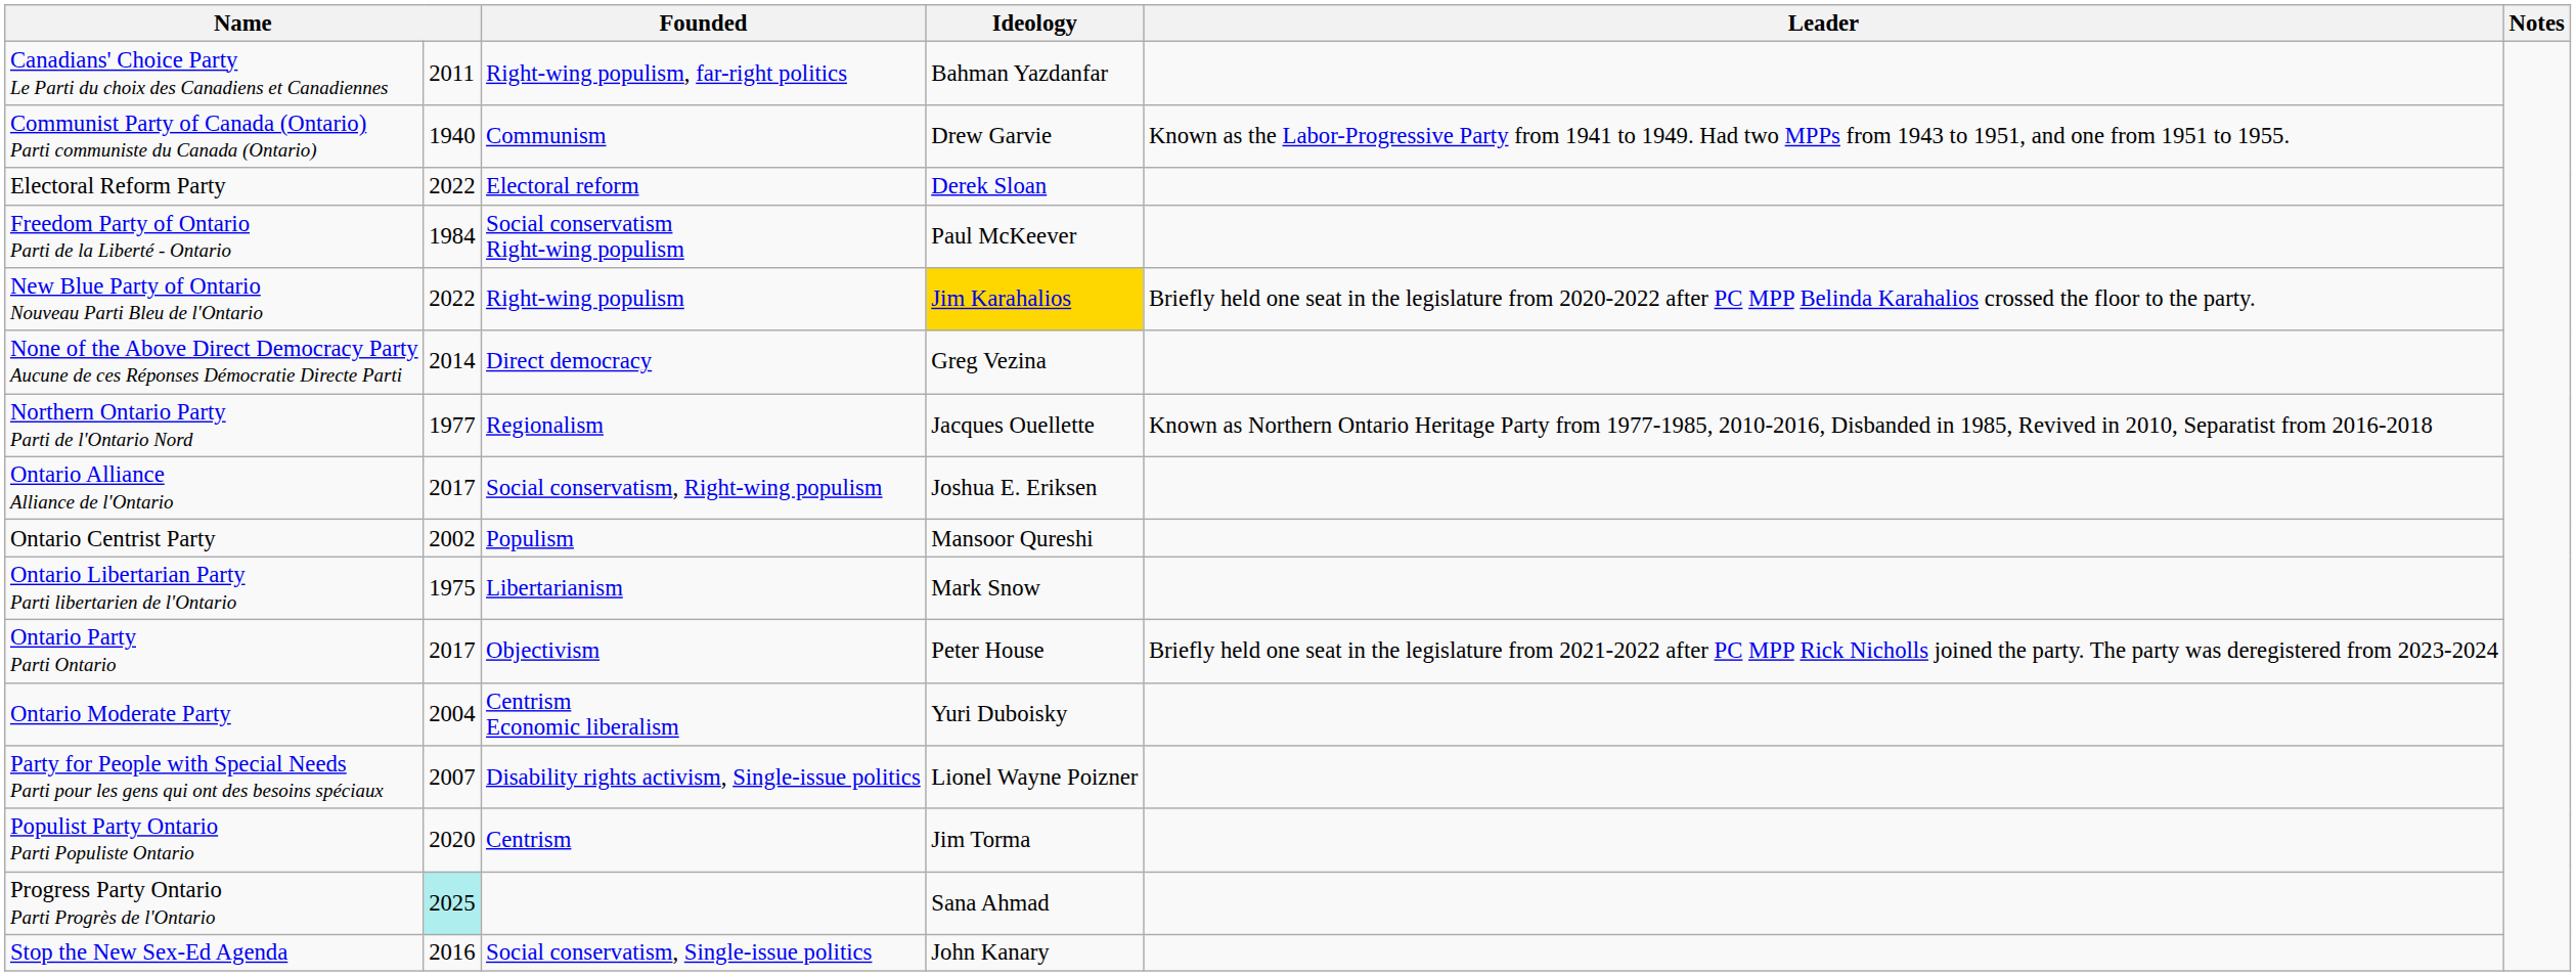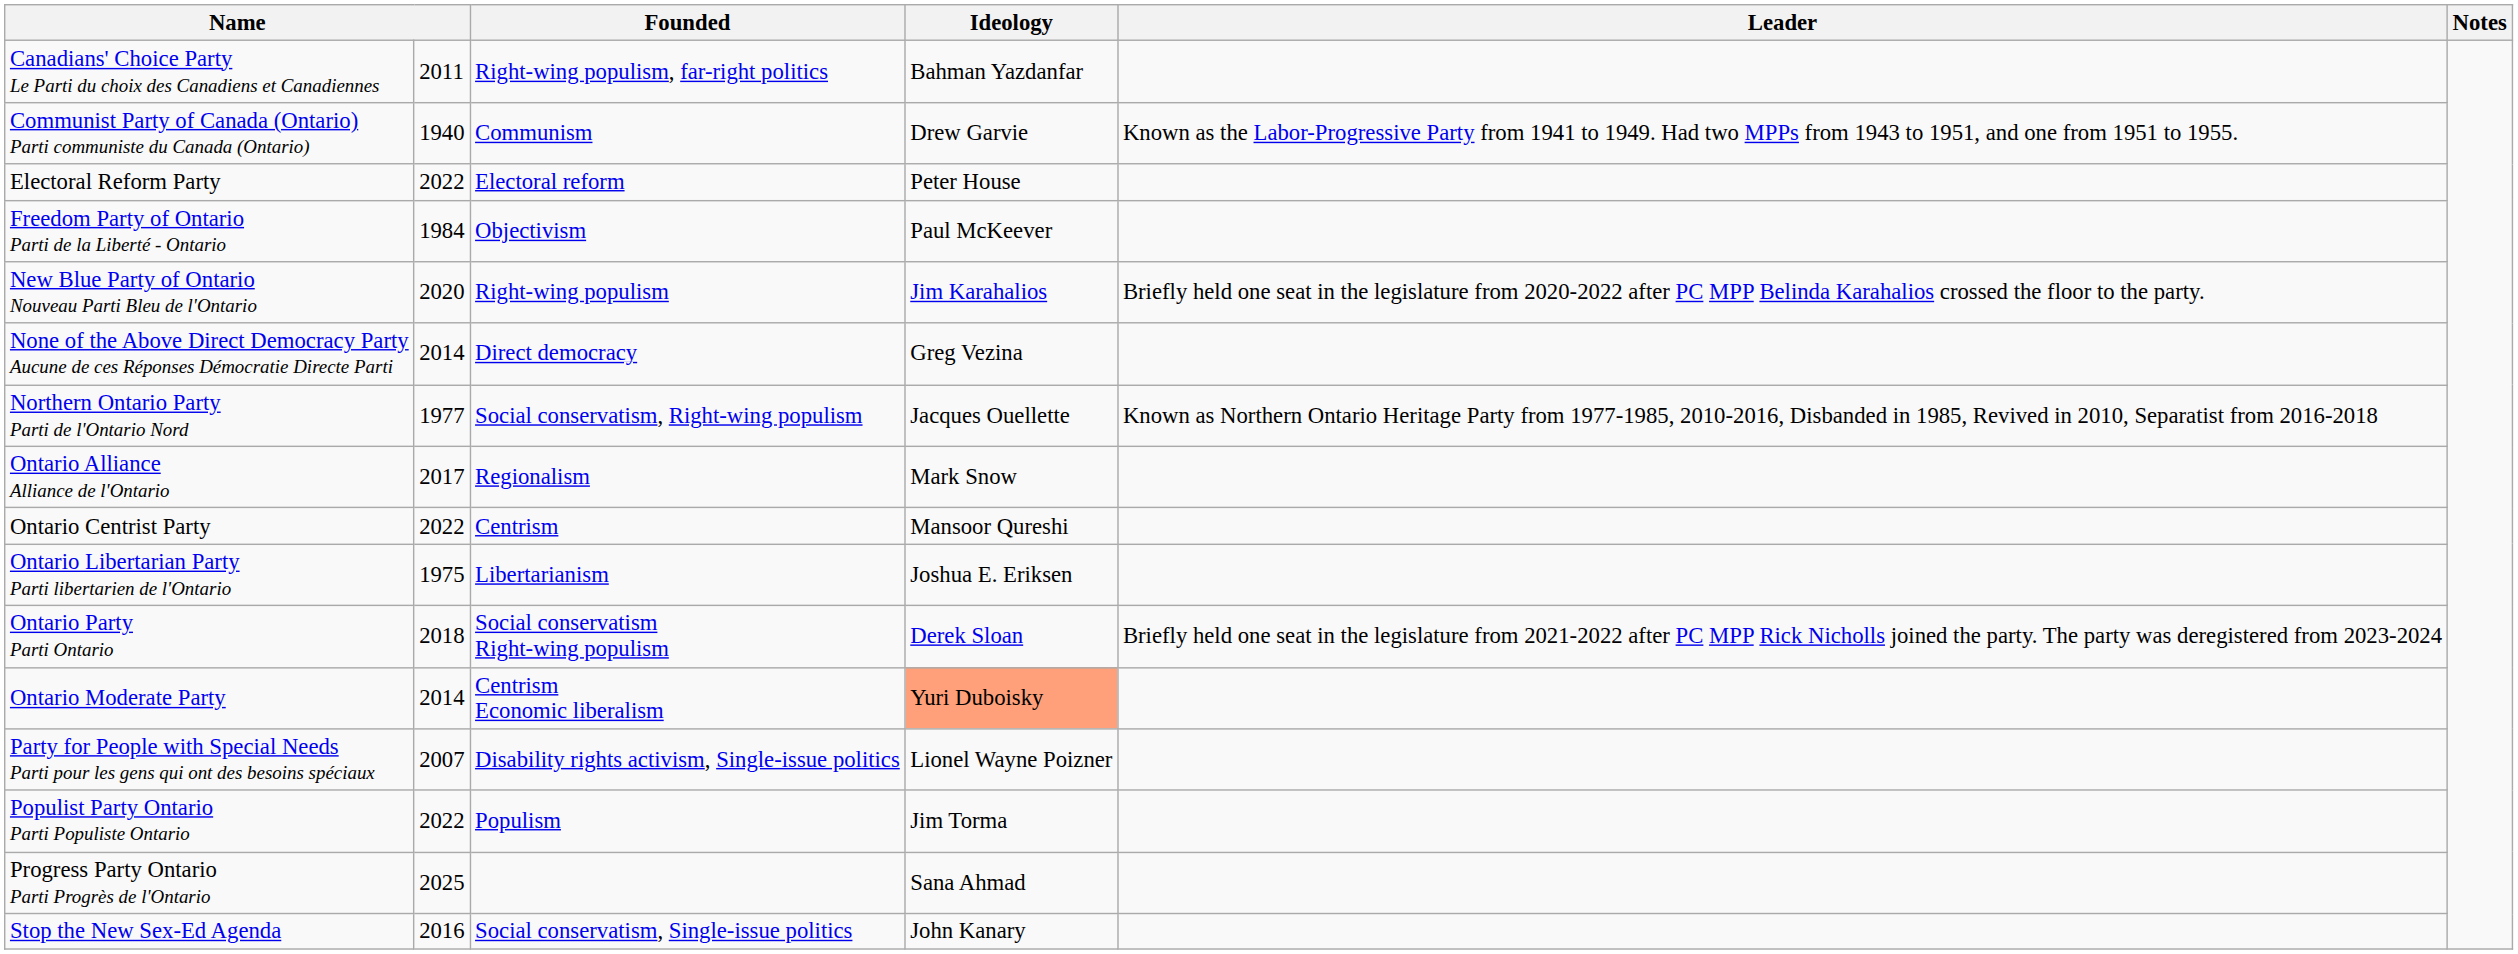Electoral Reform Party | Ideology: Derek Sloan -> Peter House
Freedom Party of Ontario Parti de la Liberté - Ontario | Founded: Social conservatism Right-wing populism -> Objectivism
New Blue Party of Ontario Nouveau Parti Bleu de l'Ontario | column 2: 2022 -> 2020
New Blue Party of Ontario Nouveau Parti Bleu de l'Ontario | Ideology: gold background -> no background
Northern Ontario Party Parti de l'Ontario Nord | Founded: Regionalism -> Social conservatism, Right-wing populism
Ontario Alliance Alliance de l'Ontario | Founded: Social conservatism, Right-wing populism -> Regionalism
Ontario Alliance Alliance de l'Ontario | Ideology: Joshua E. Eriksen -> Mark Snow
Ontario Centrist Party | column 2: 2002 -> 2022
Ontario Centrist Party | Founded: Populism -> Centrism
Ontario Libertarian Party Parti libertarien de l'Ontario | Ideology: Mark Snow -> Joshua E. Eriksen
Ontario Party Parti Ontario | column 2: 2017 -> 2018
Ontario Party Parti Ontario | Founded: Objectivism -> Social conservatism Right-wing populism
Ontario Party Parti Ontario | Ideology: Peter House -> Derek Sloan
Ontario Moderate Party | column 2: 2004 -> 2014
Ontario Moderate Party | Ideology: no background -> lightsalmon background
Populist Party Ontario Parti Populiste Ontario | column 2: 2020 -> 2022
Populist Party Ontario Parti Populiste Ontario | Founded: Centrism -> Populism
Progress Party Ontario Parti Progrès de l'Ontario | column 2: paleturquoise background -> no background
